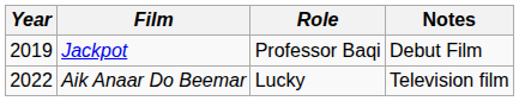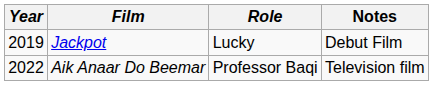Jackpot | Role: Professor Baqi -> Lucky
Aik Anaar Do Beemar | Role: Lucky -> Professor Baqi
